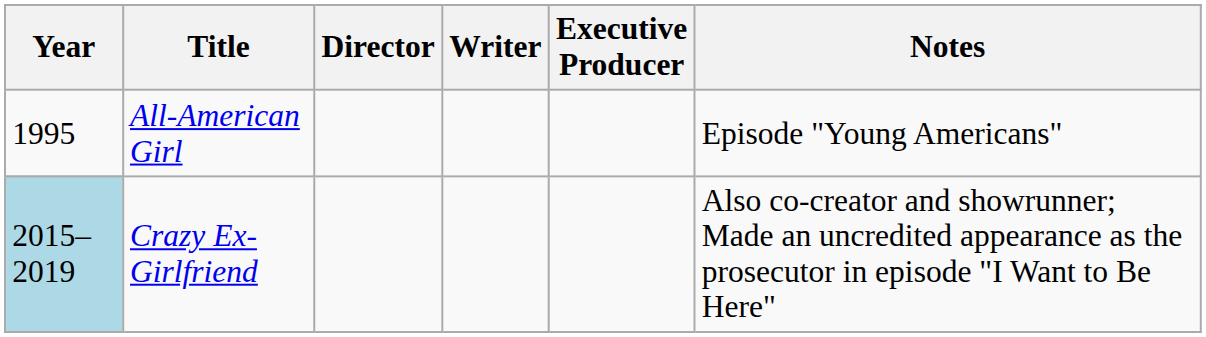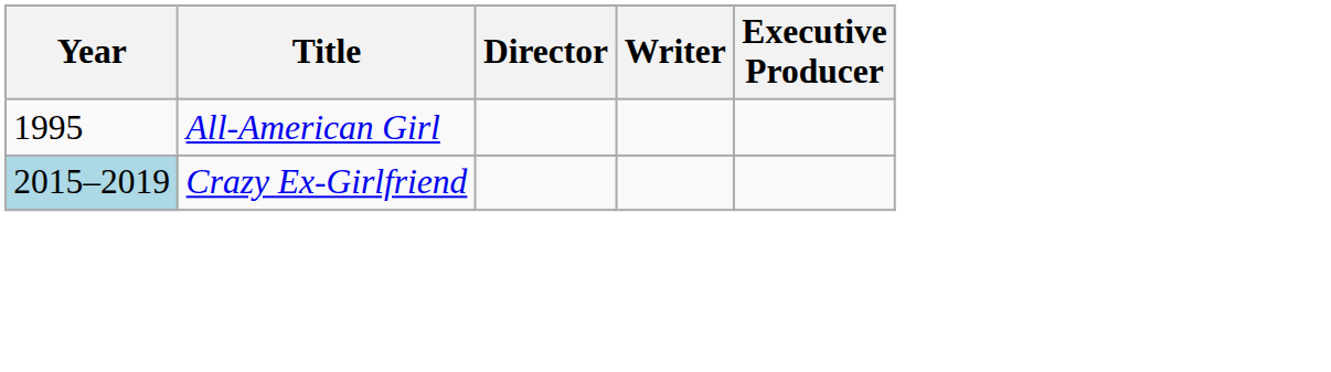- column: Notes | Episode "Young Americans" | Also co-creator and showrunner; Made an uncredited appearance as the prosecutor in episode "I Want to Be Here"
